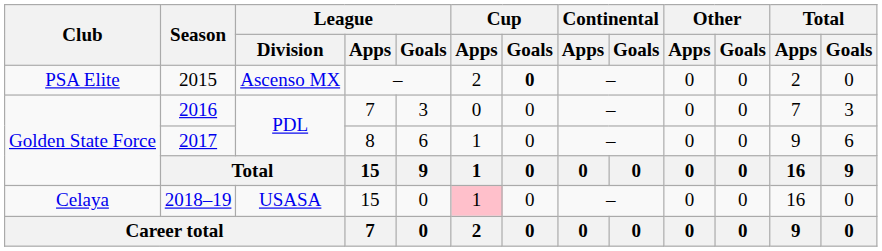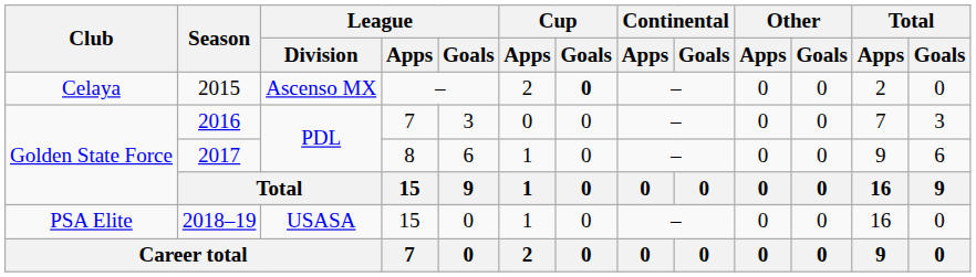2015 | Club: PSA Elite -> Celaya
2018–19 | Club: Celaya -> PSA Elite
2018–19 | Cup / Apps: pink background -> no background
